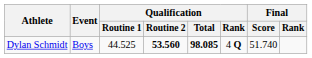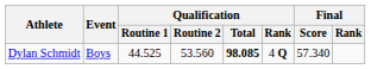Dylan Schmidt | Qualification / Routine 2: bold -> normal
Dylan Schmidt | Final / Score: 51.740 -> 57.340
